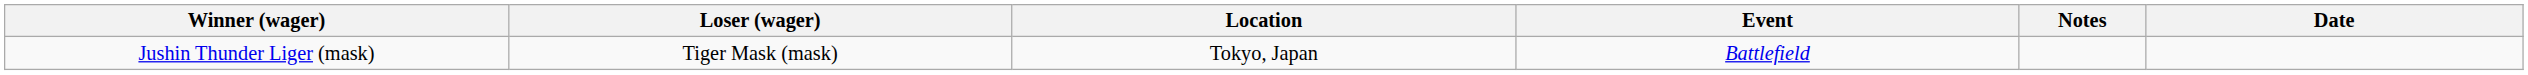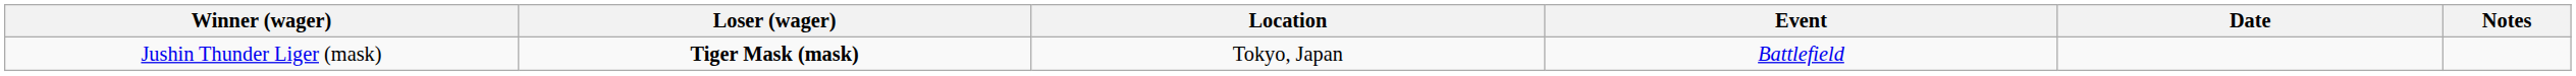columns swapped: Date <-> Notes
Jushin Thunder Liger (mask) | Loser (wager): normal -> bold
